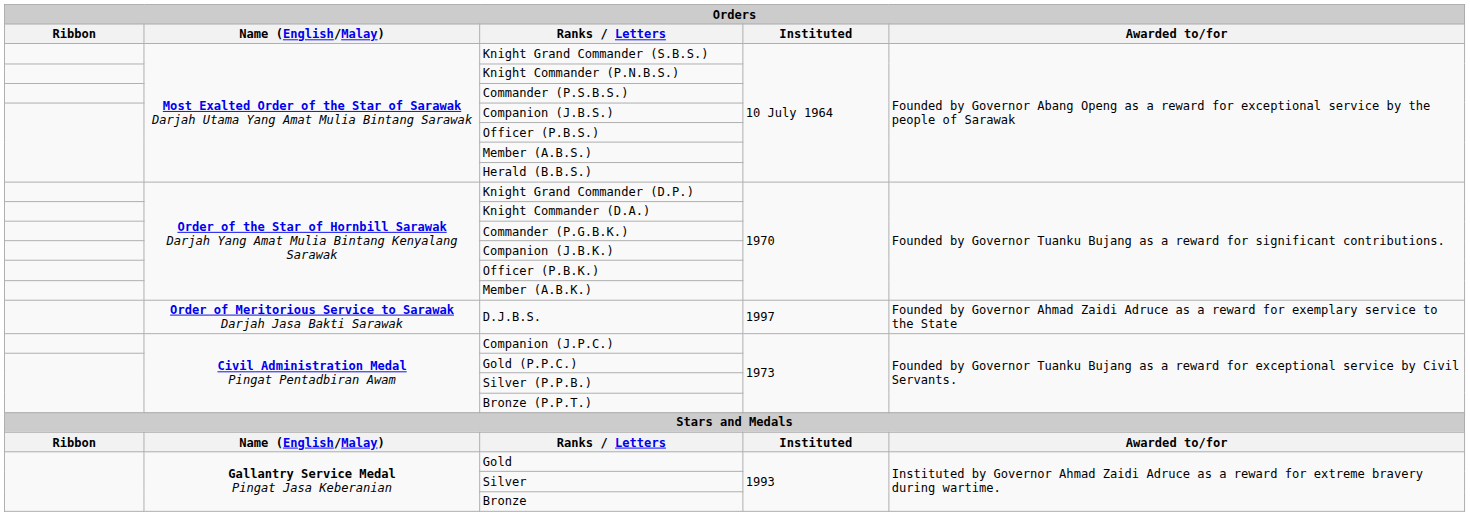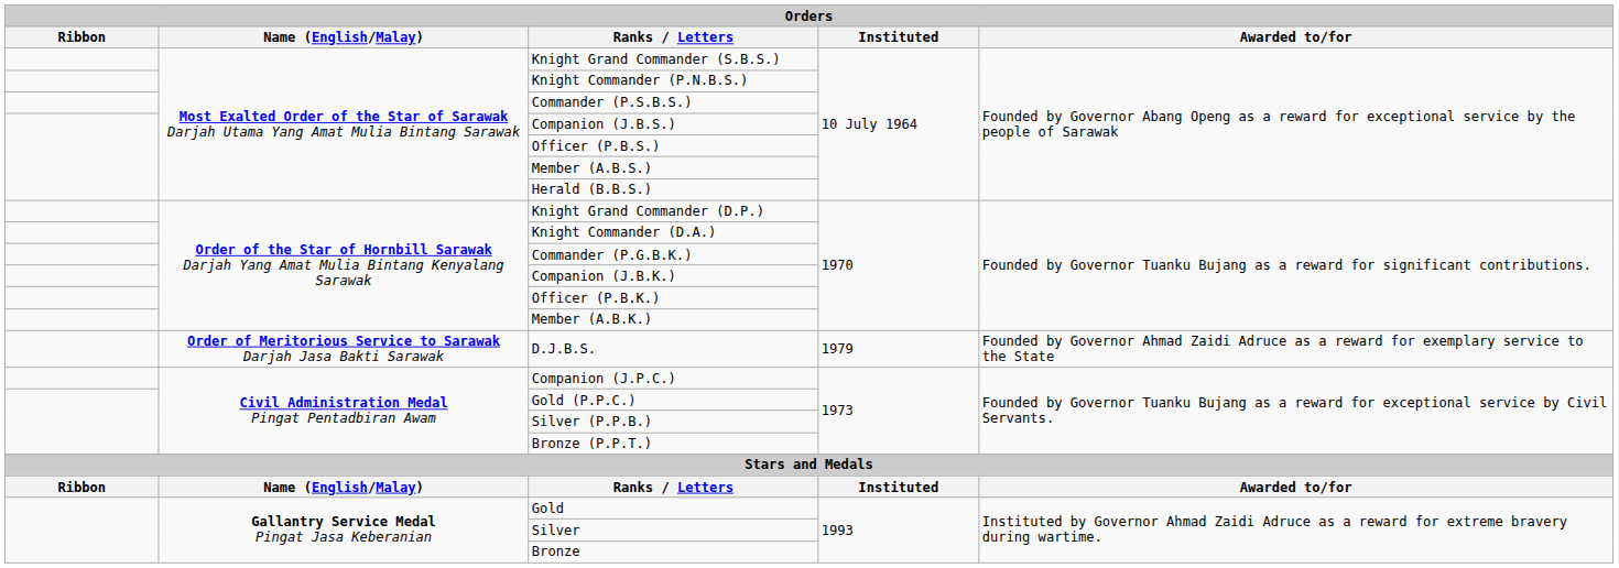D.J.B.S. | Instituted: 1997 -> 1979
